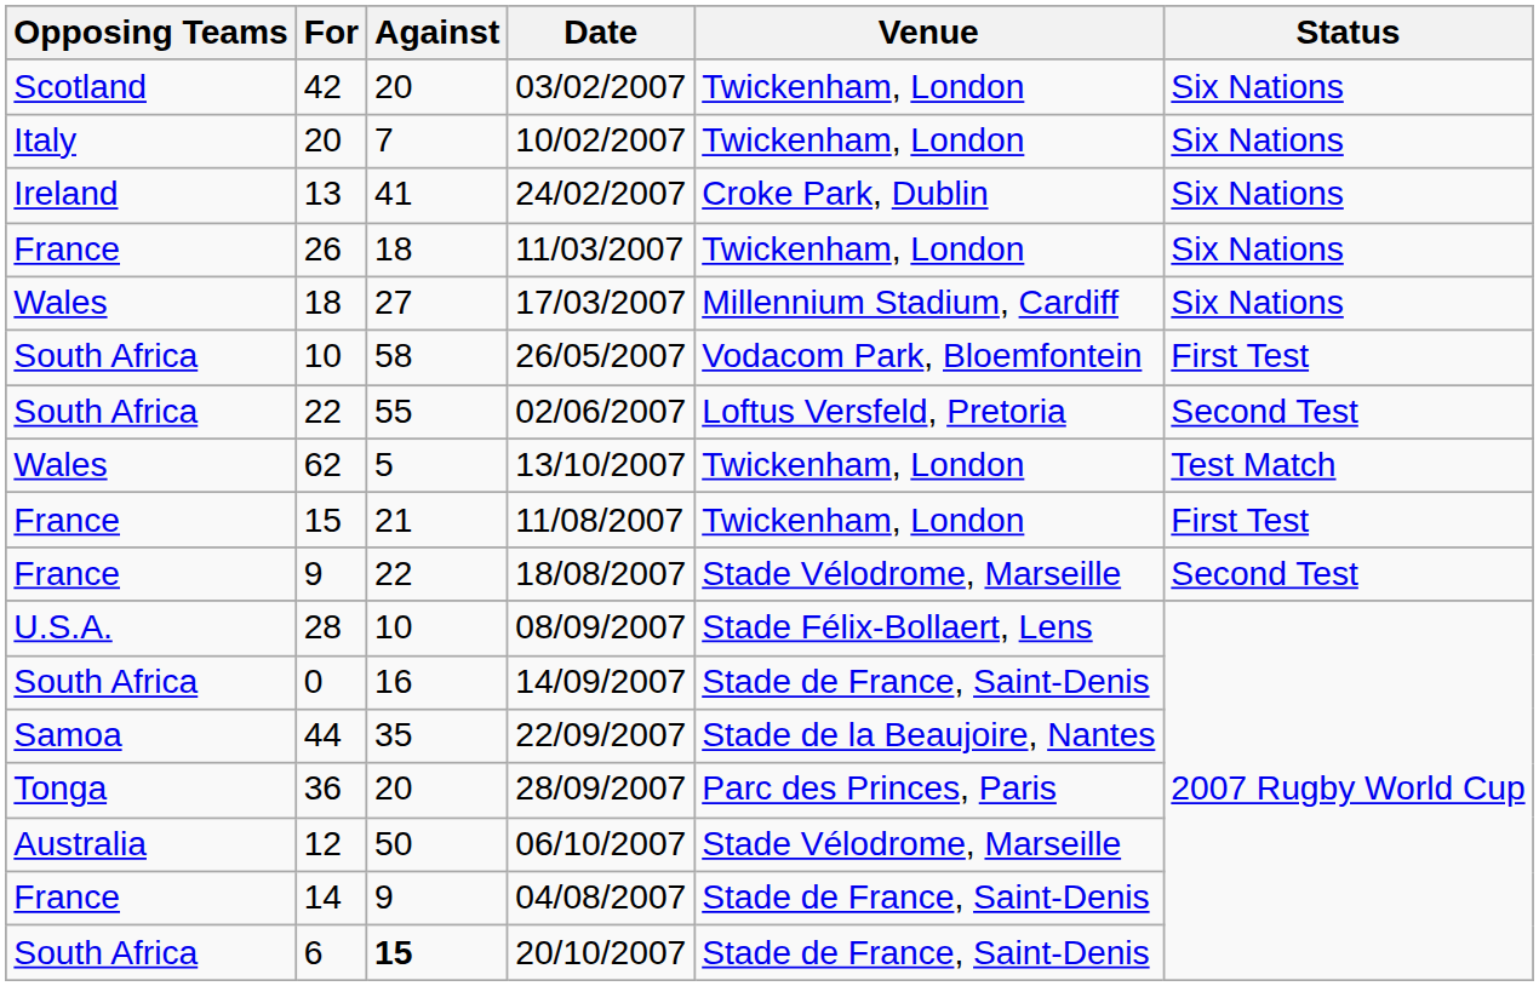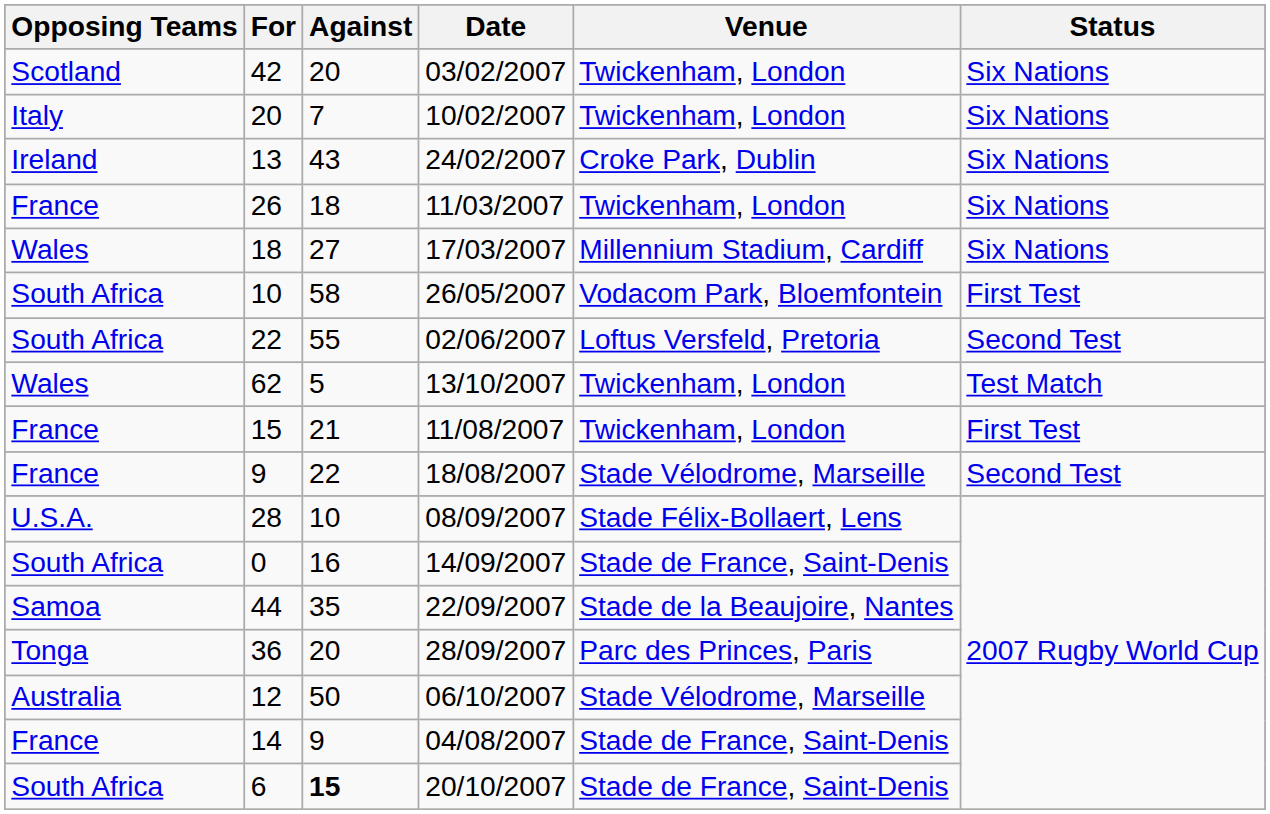13 | Against: 41 -> 43
